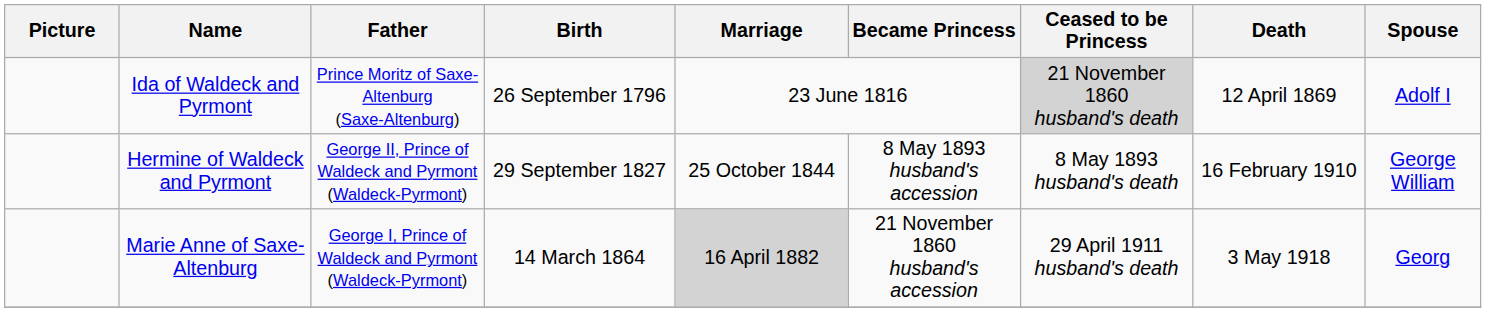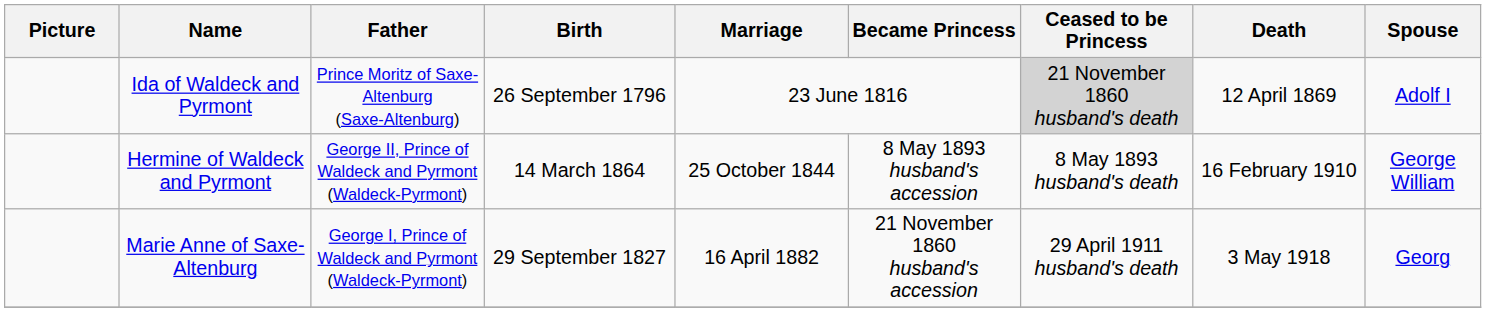Hermine of Waldeck and Pyrmont | Birth: 29 September 1827 -> 14 March 1864
Marie Anne of Saxe-Altenburg | Birth: 14 March 1864 -> 29 September 1827
Marie Anne of Saxe-Altenburg | Marriage: lightgrey background -> no background
